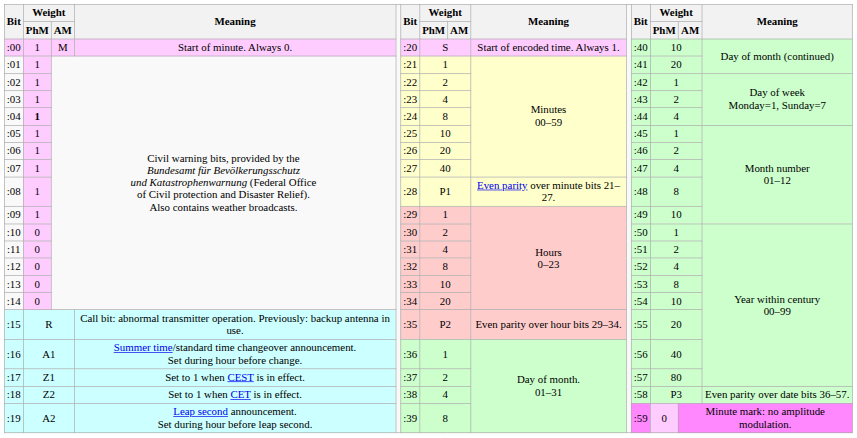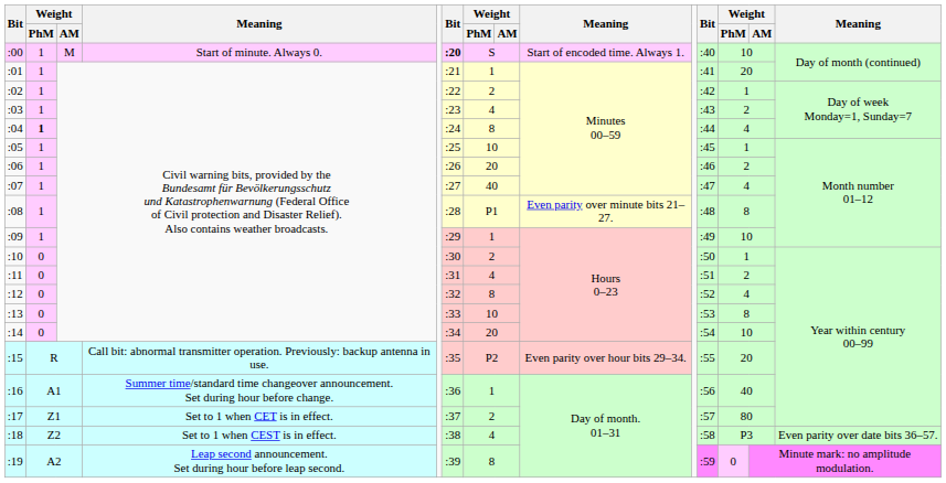:00 | column 6: normal -> bold
:17 | column 4: Set to 1 when CEST is in effect. -> Set to 1 when CET is in effect.
:18 | column 4: Set to 1 when CET is in effect. -> Set to 1 when CEST is in effect.
